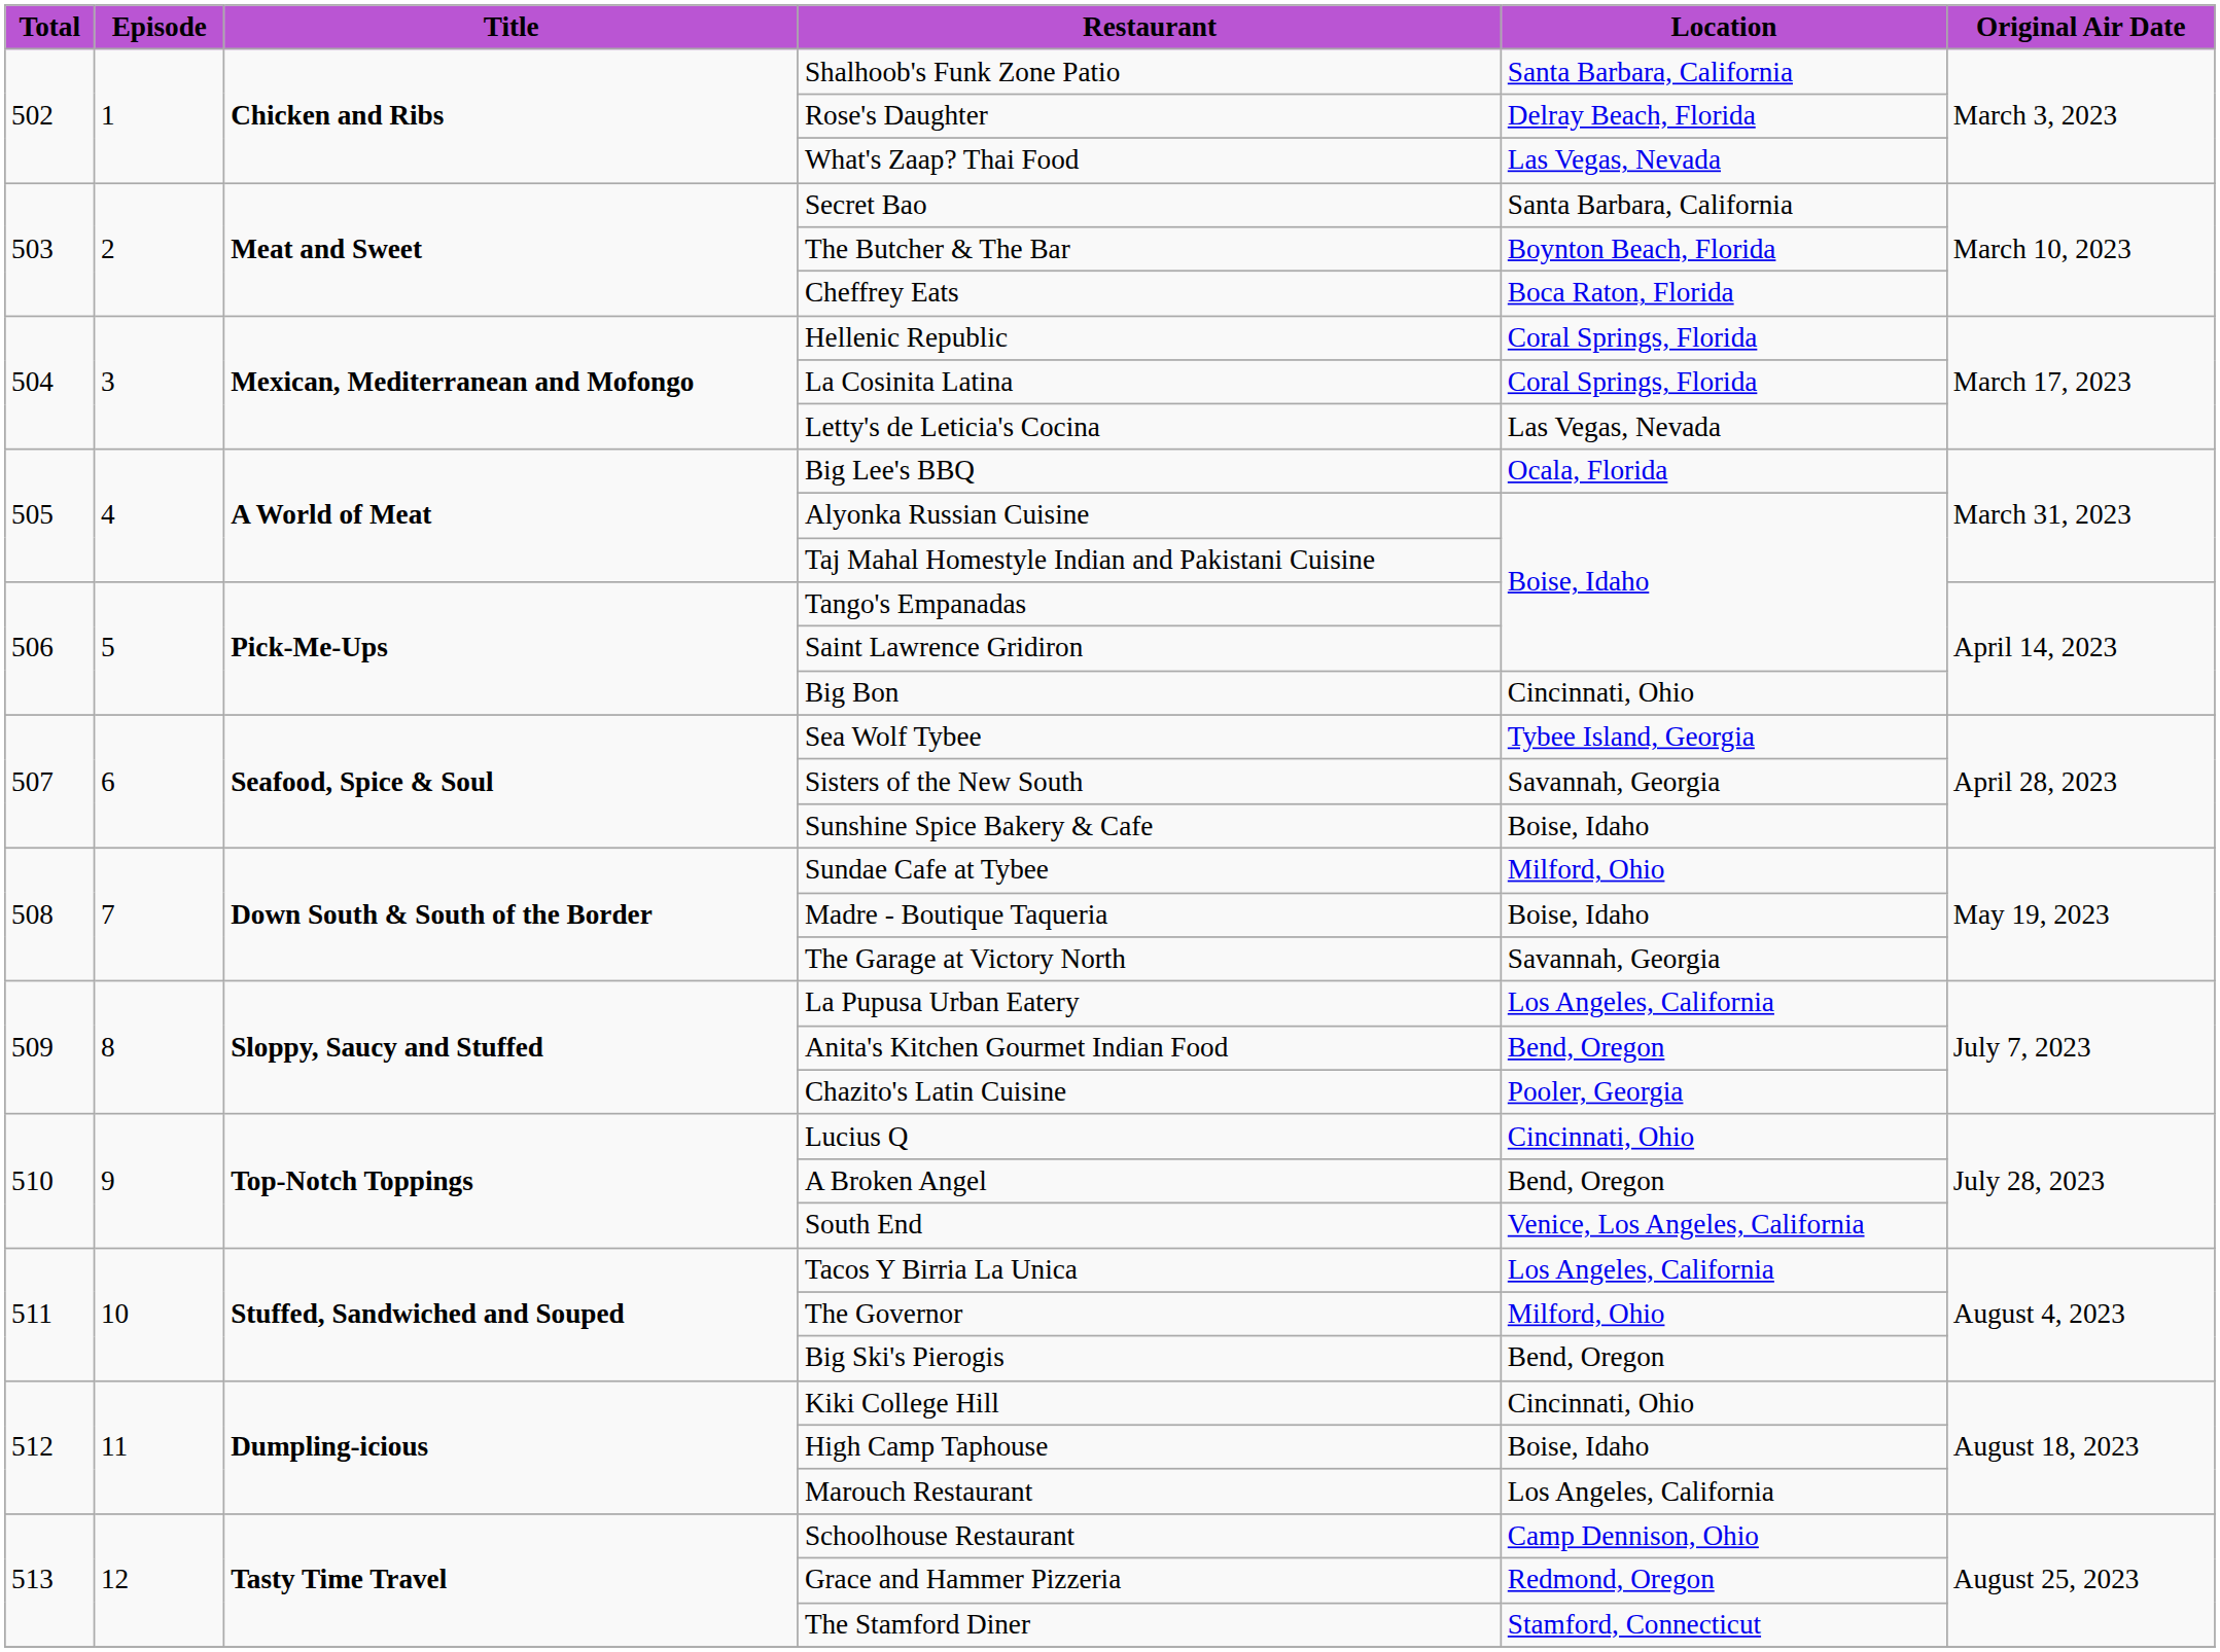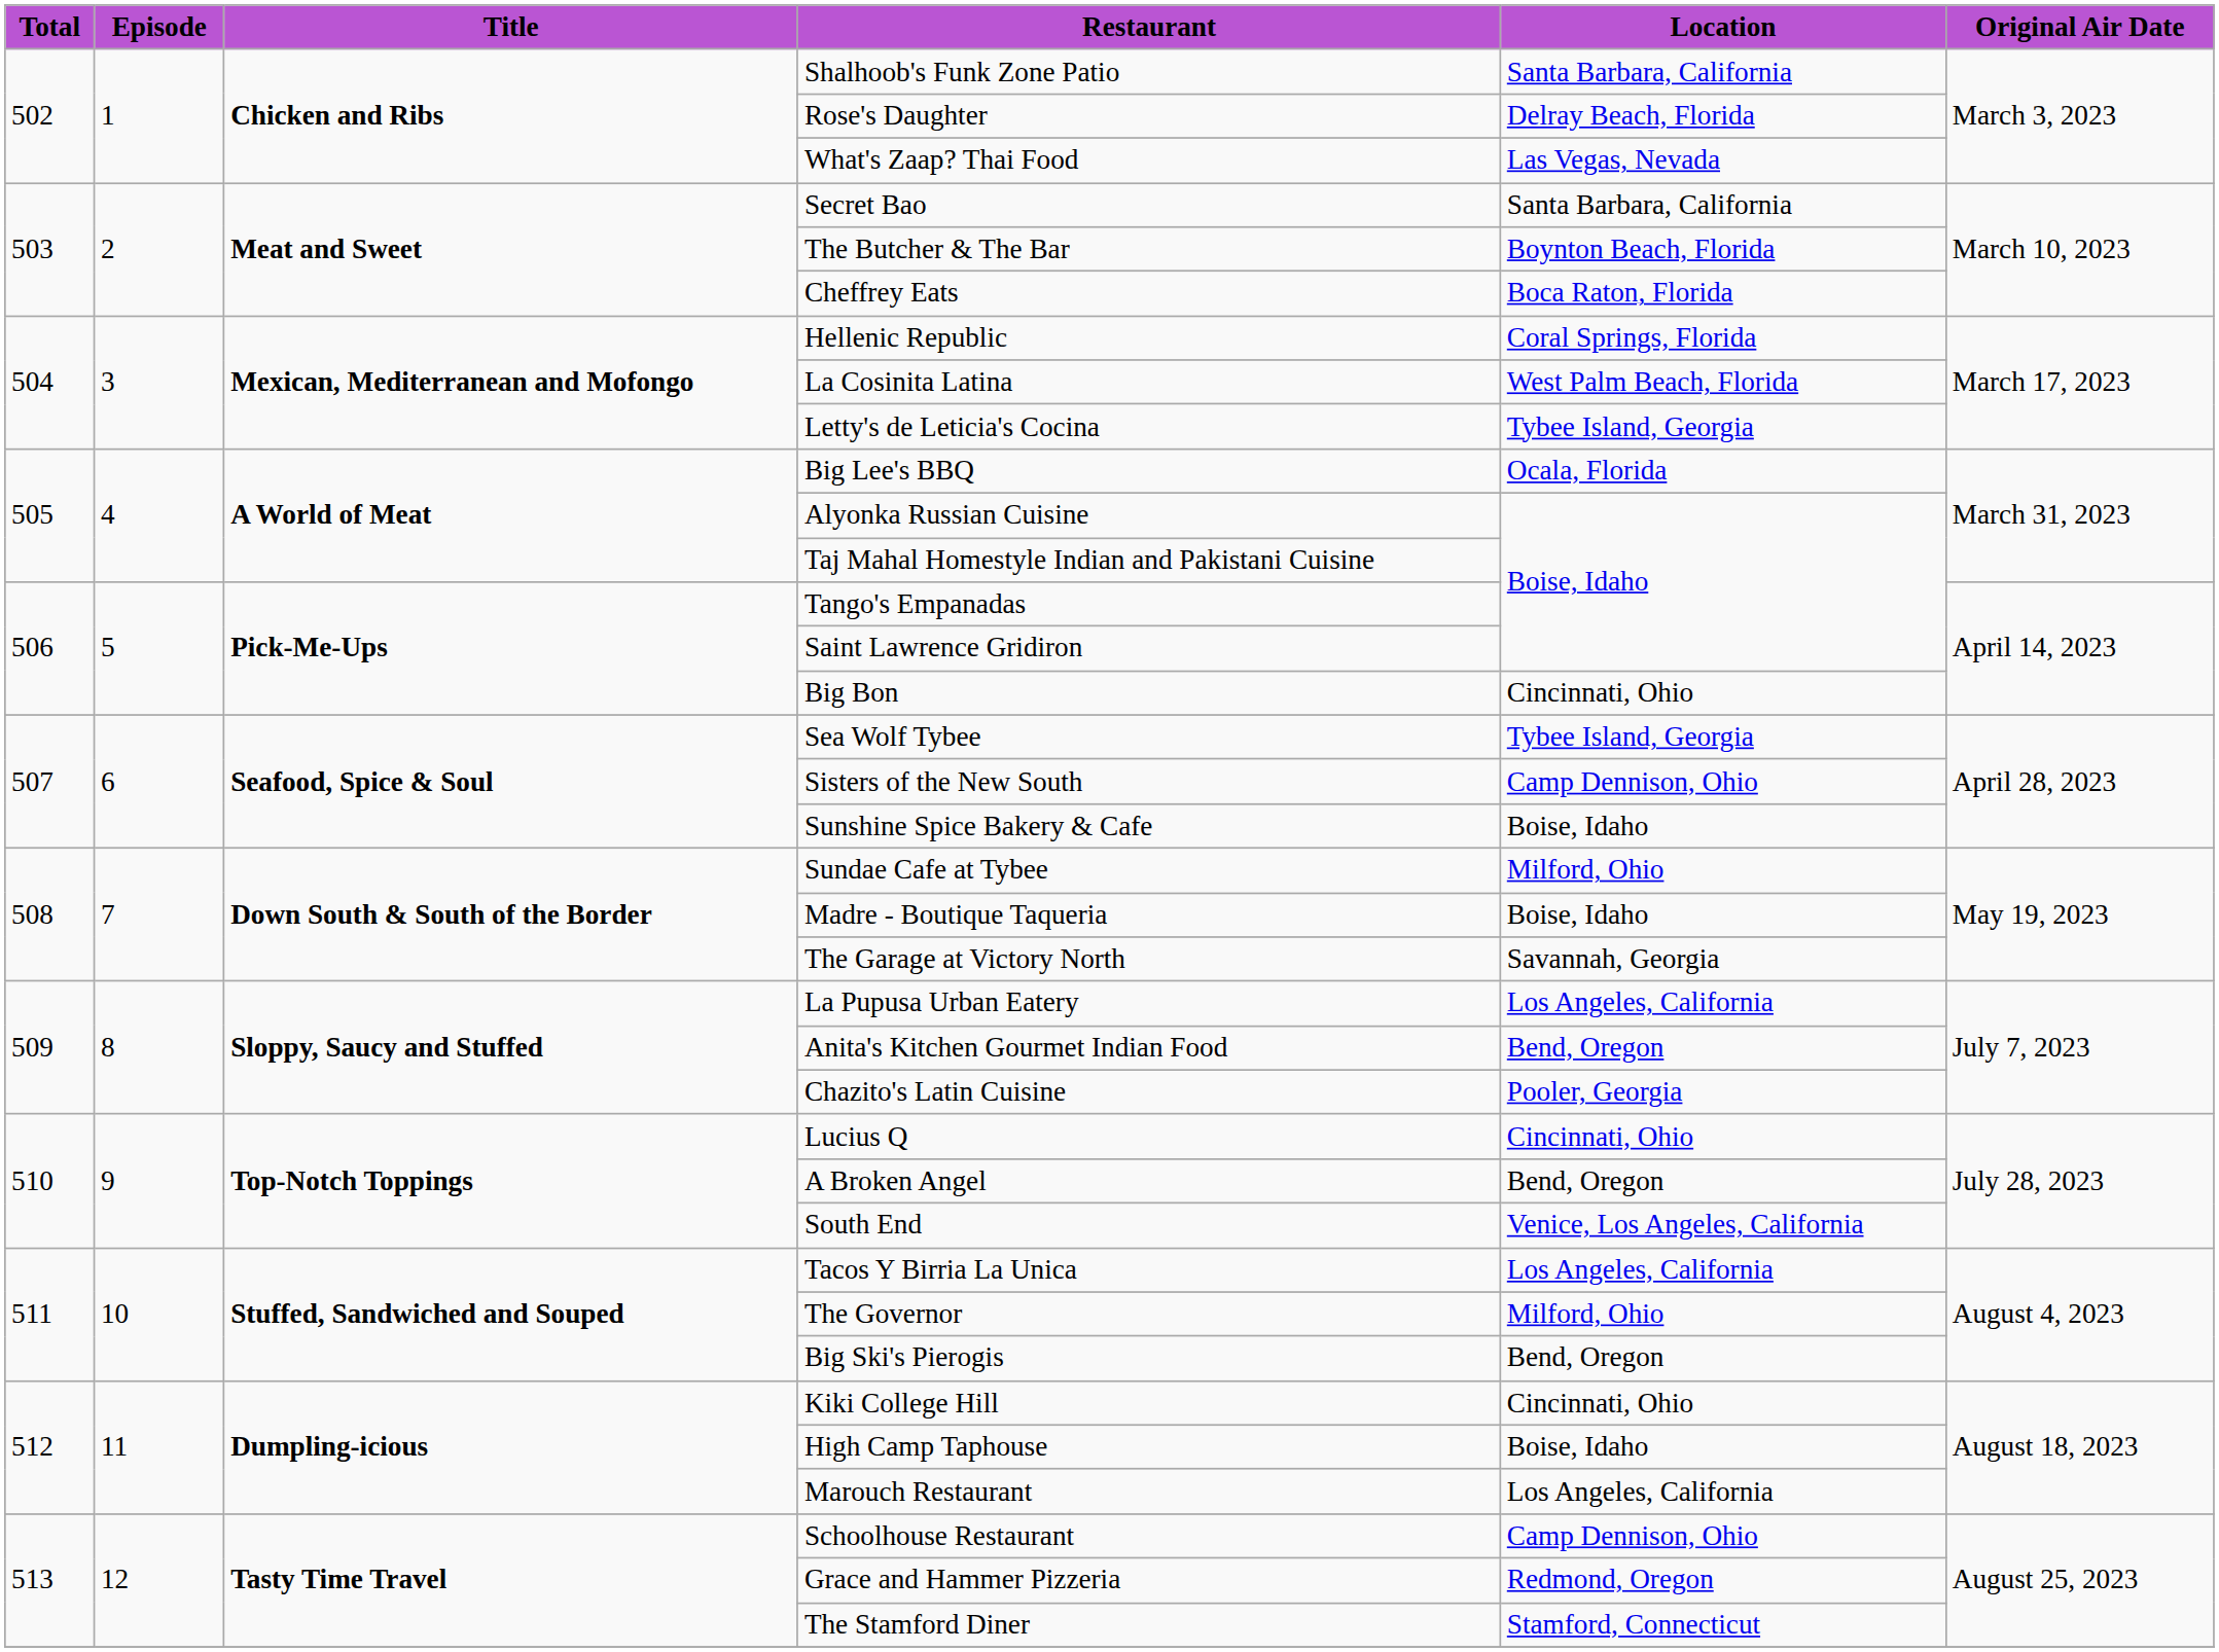La Cosinita Latina | Location: Coral Springs, Florida -> West Palm Beach, Florida
Letty's de Leticia's Cocina | Location: Las Vegas, Nevada -> Tybee Island, Georgia
Sisters of the New South | Location: Savannah, Georgia -> Camp Dennison, Ohio
